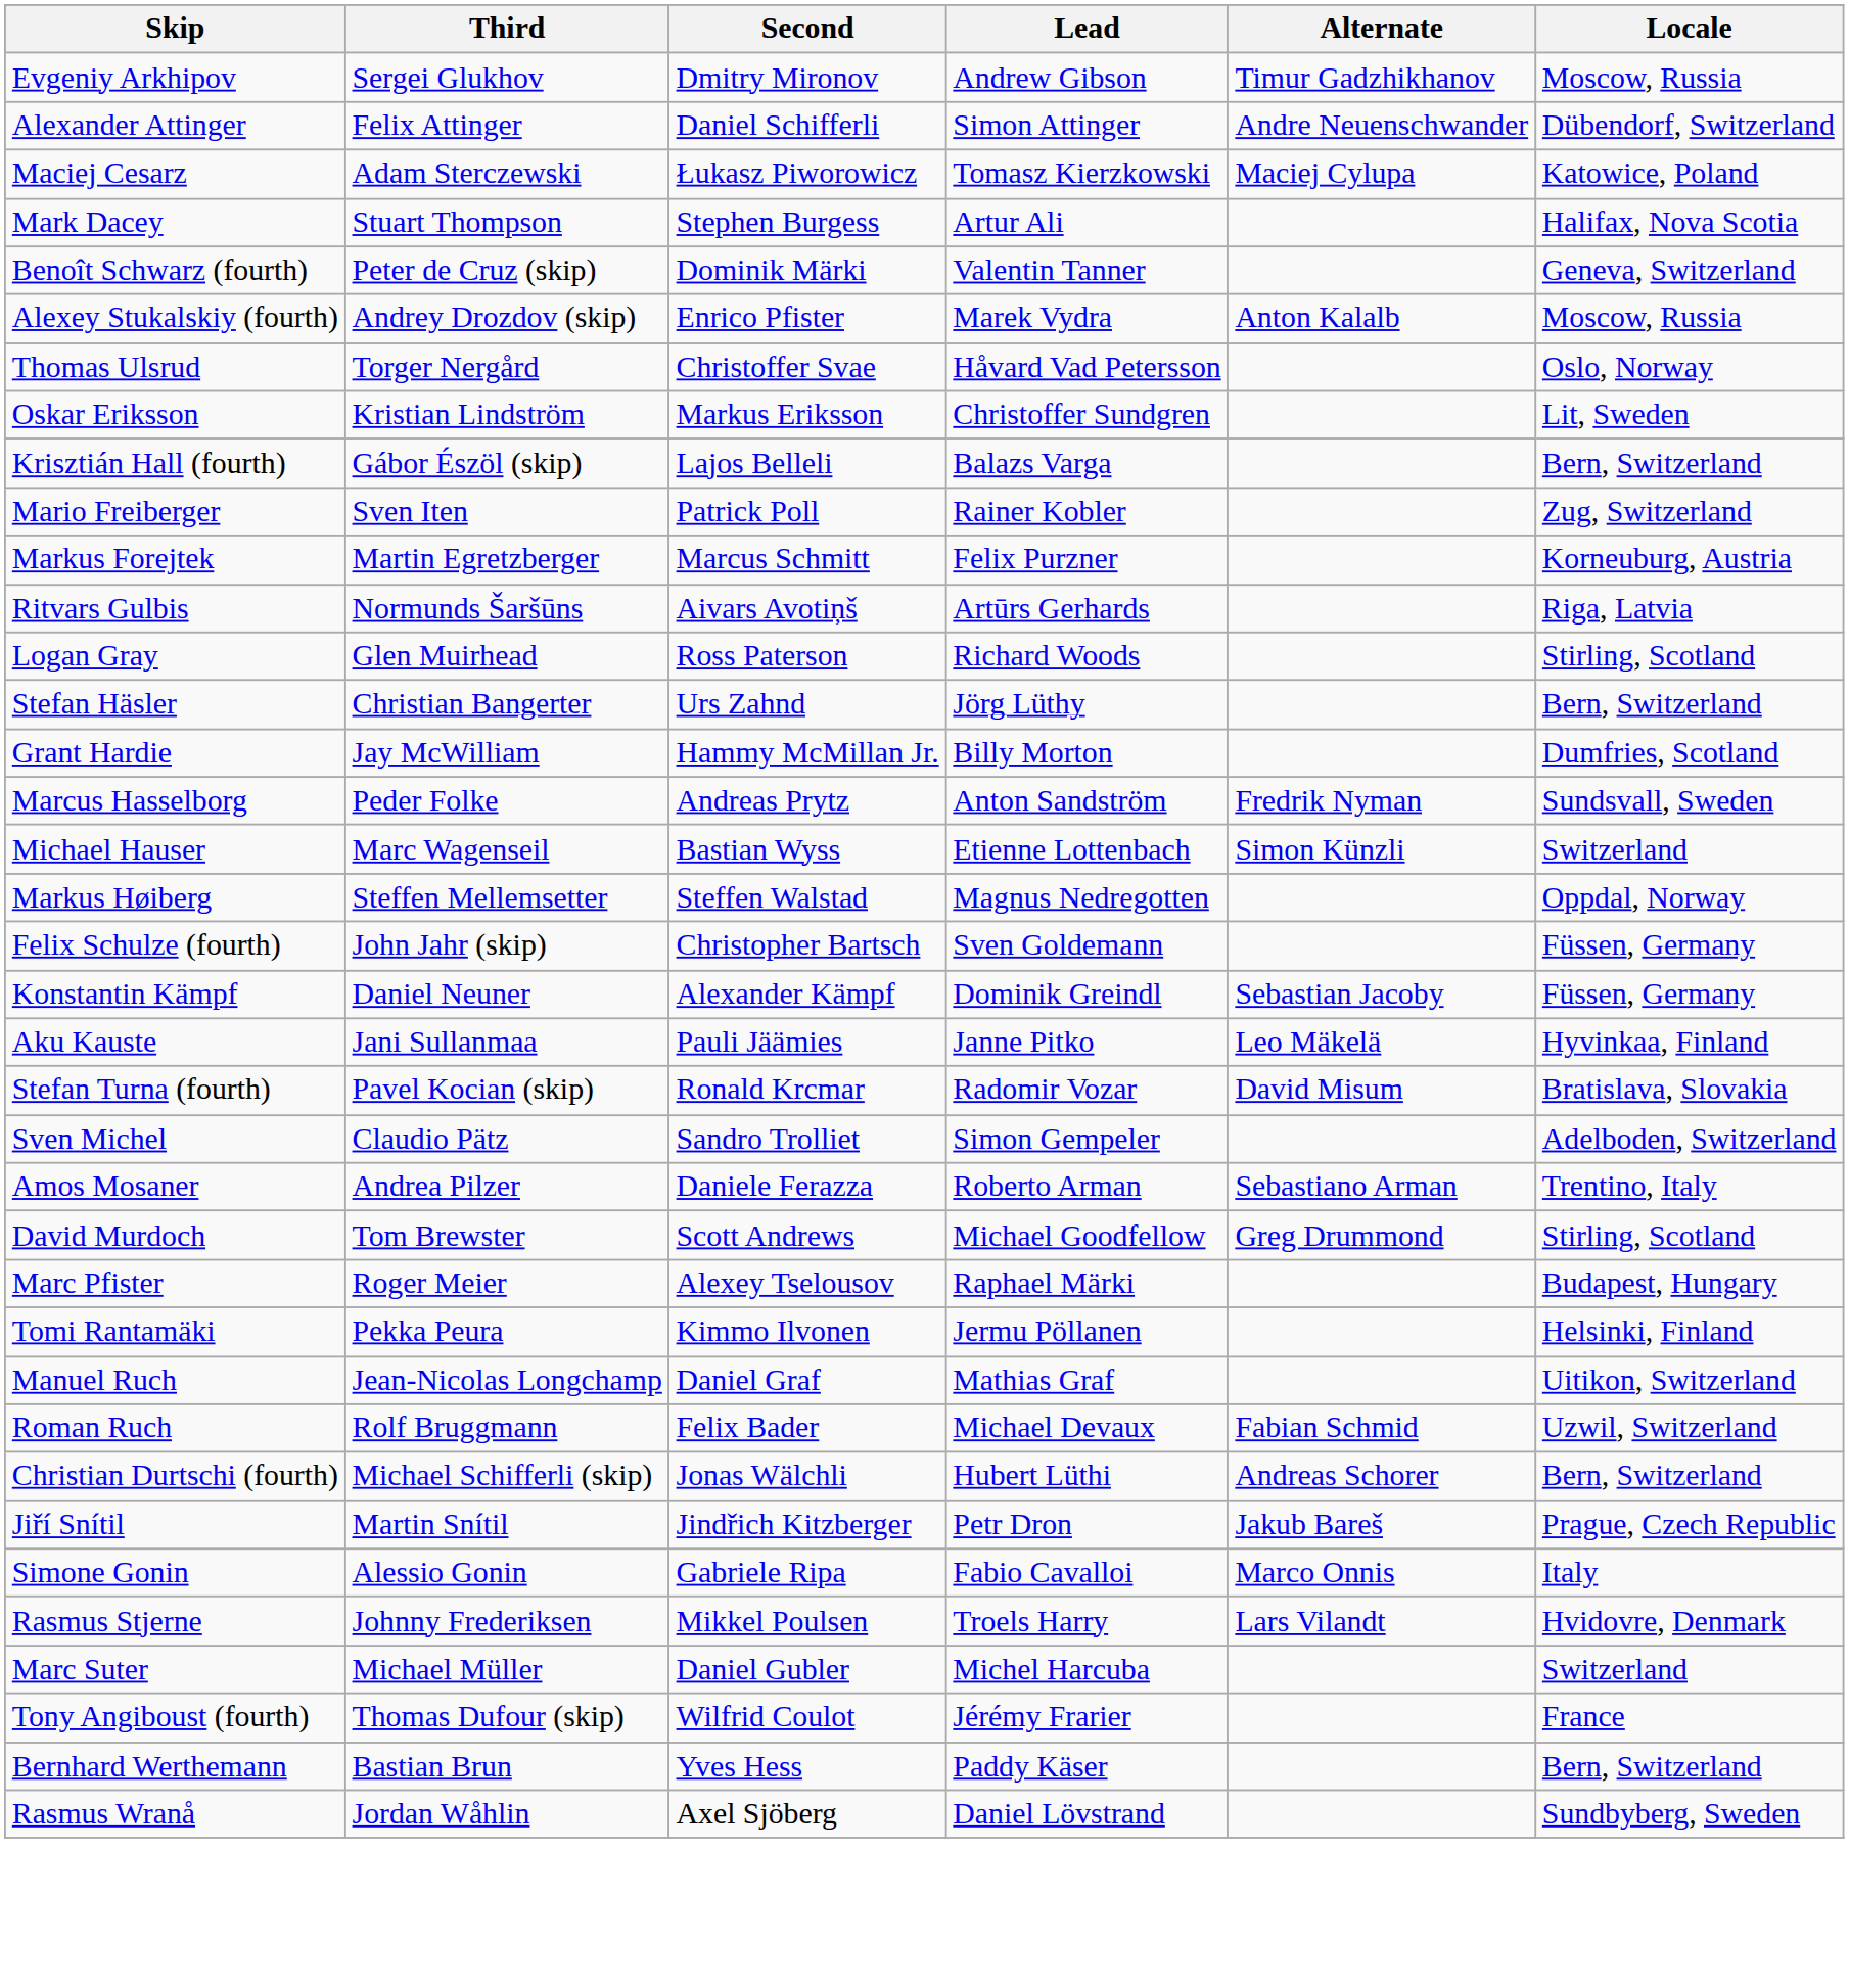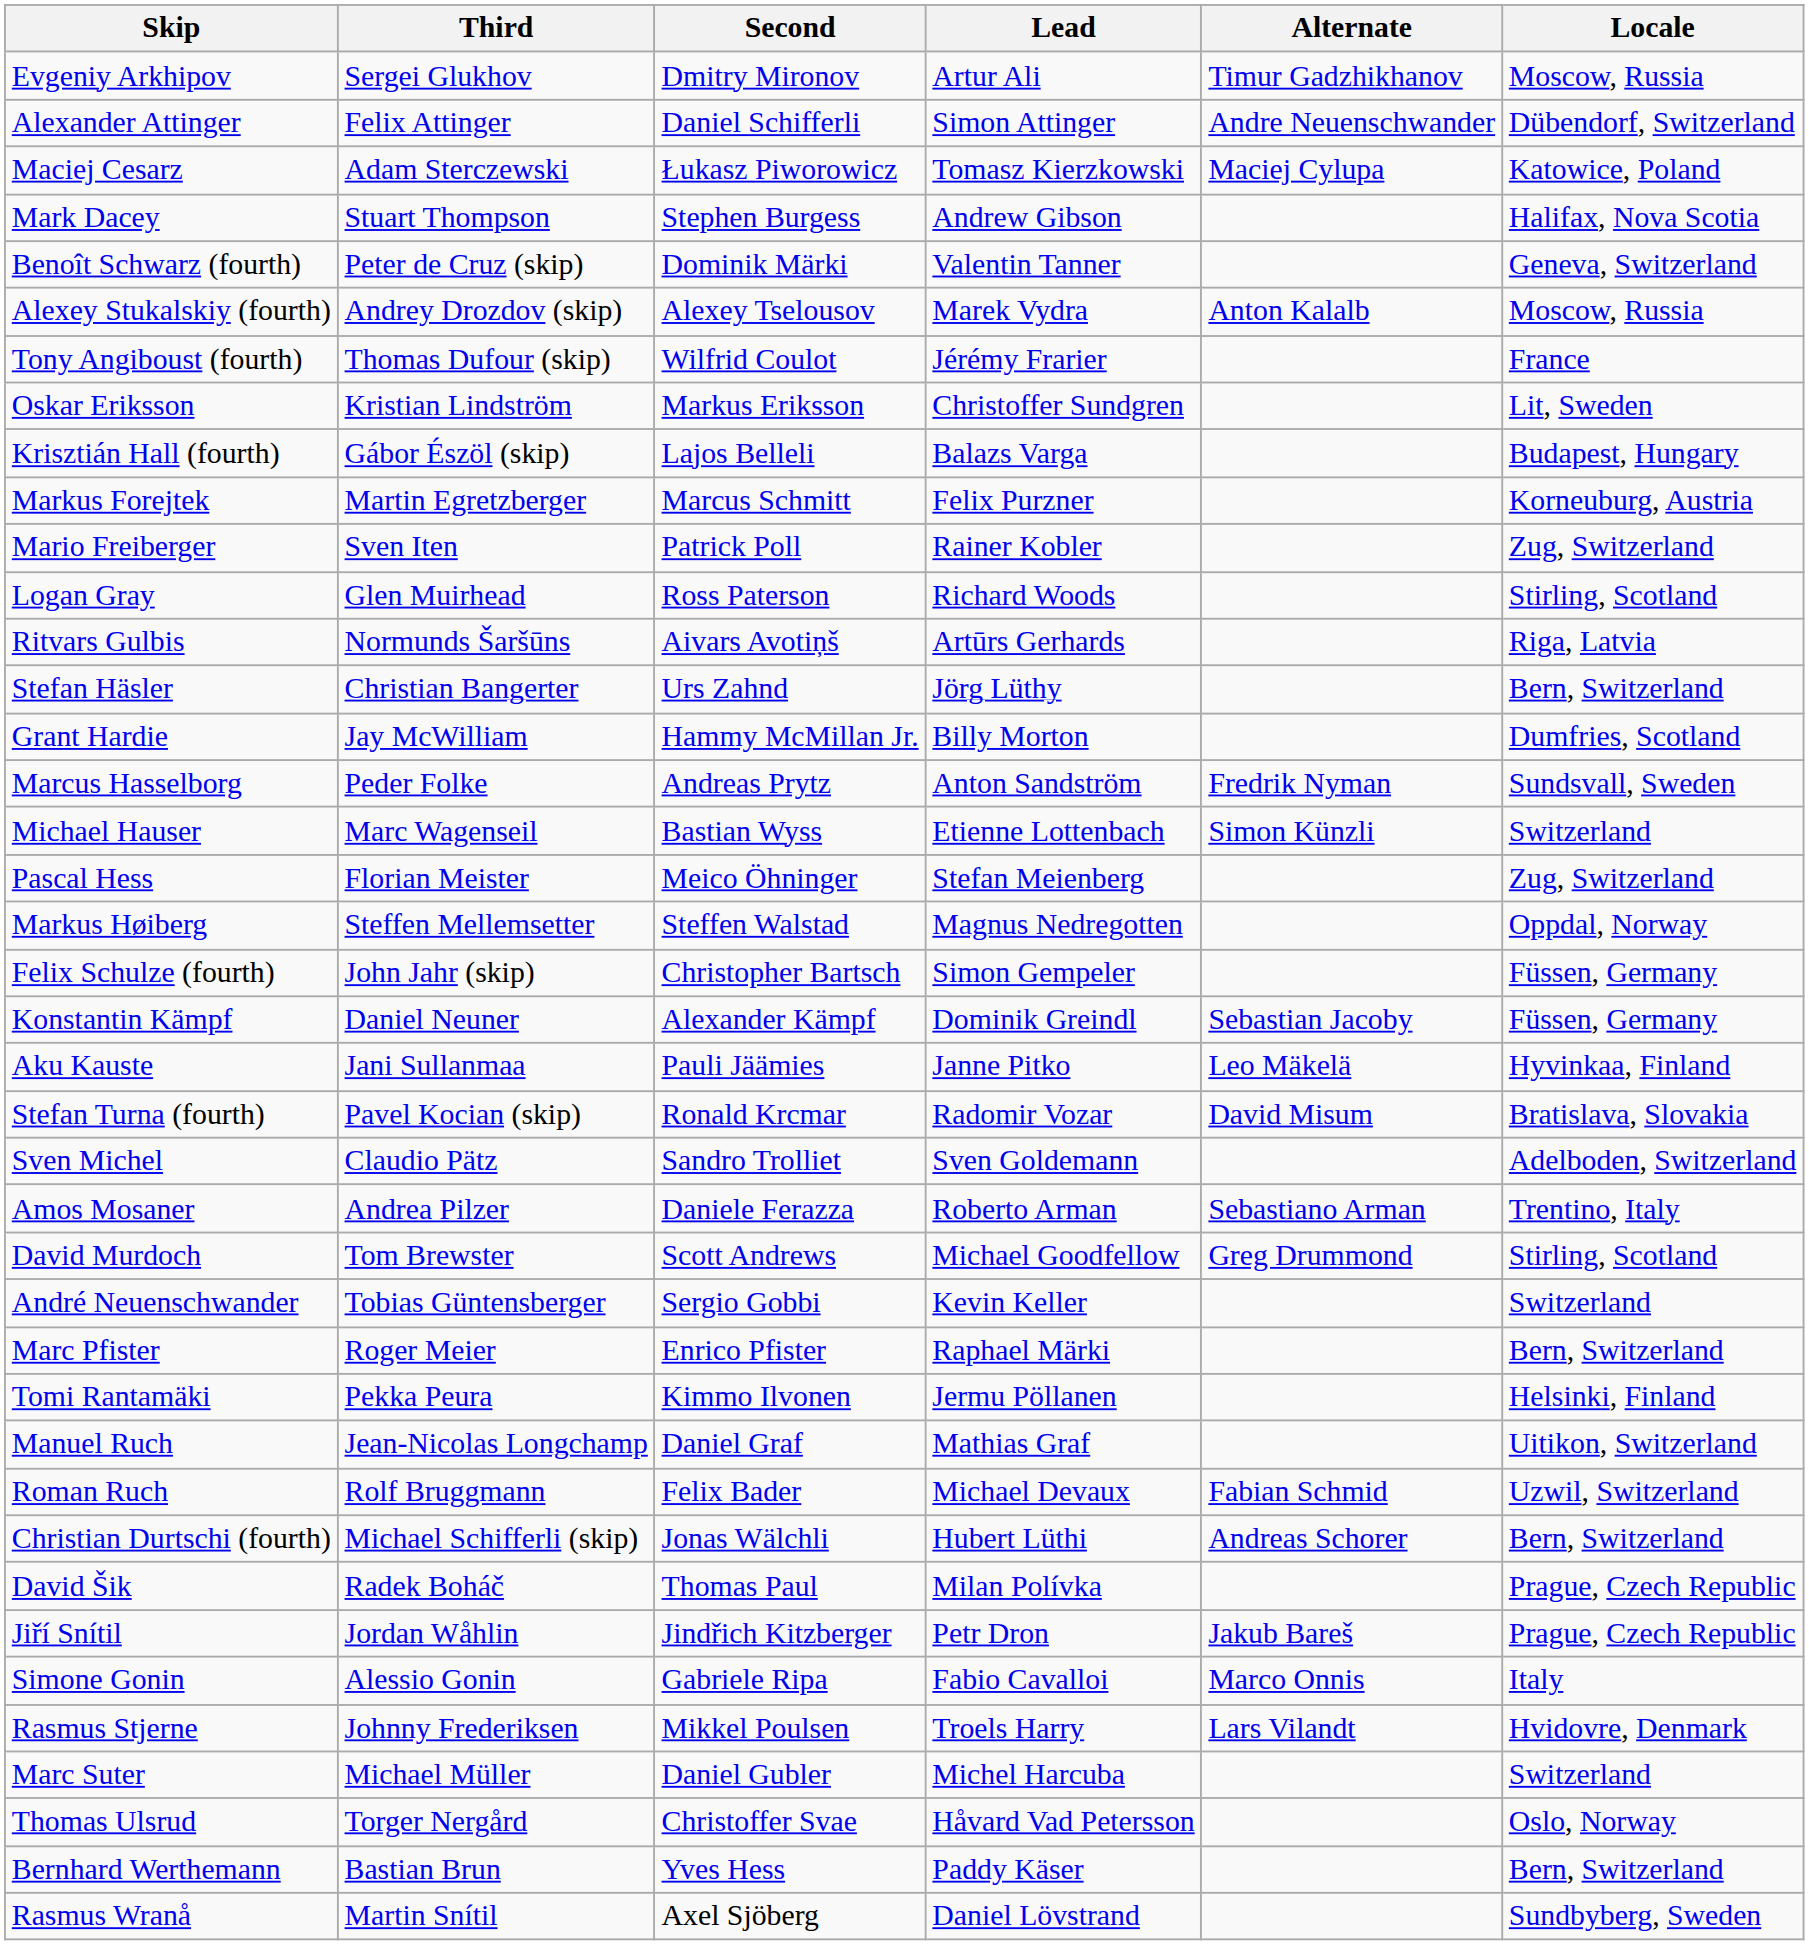Evgeniy Arkhipov | Lead: Andrew Gibson -> Artur Ali
Mark Dacey | Lead: Artur Ali -> Andrew Gibson
Alexey Stukalskiy (fourth) | Second: Enrico Pfister -> Alexey Tselousov
rows swapped: Tony Angiboust (fourth) <-> Thomas Ulsrud
Krisztián Hall (fourth) | Locale: Bern, Switzerland -> Budapest, Hungary
rows swapped: Markus Forejtek <-> Mario Freiberger
rows swapped: Logan Gray <-> Ritvars Gulbis
+ row: Pascal Hess | Florian Meister | Meico Öhninger | Stefan Meienberg | Zug, Switzerland
Felix Schulze (fourth) | Lead: Sven Goldemann -> Simon Gempeler
Sven Michel | Lead: Simon Gempeler -> Sven Goldemann
+ row: André Neuenschwander | Tobias Güntensberger | Sergio Gobbi | Kevin Keller | Switzerland
Marc Pfister | Second: Alexey Tselousov -> Enrico Pfister
Marc Pfister | Locale: Budapest, Hungary -> Bern, Switzerland
+ row: David Šik | Radek Boháč | Thomas Paul | Milan Polívka | Prague, Czech Republic
Jiří Snítil | Third: Martin Snítil -> Jordan Wåhlin
Rasmus Wranå | Third: Jordan Wåhlin -> Martin Snítil
